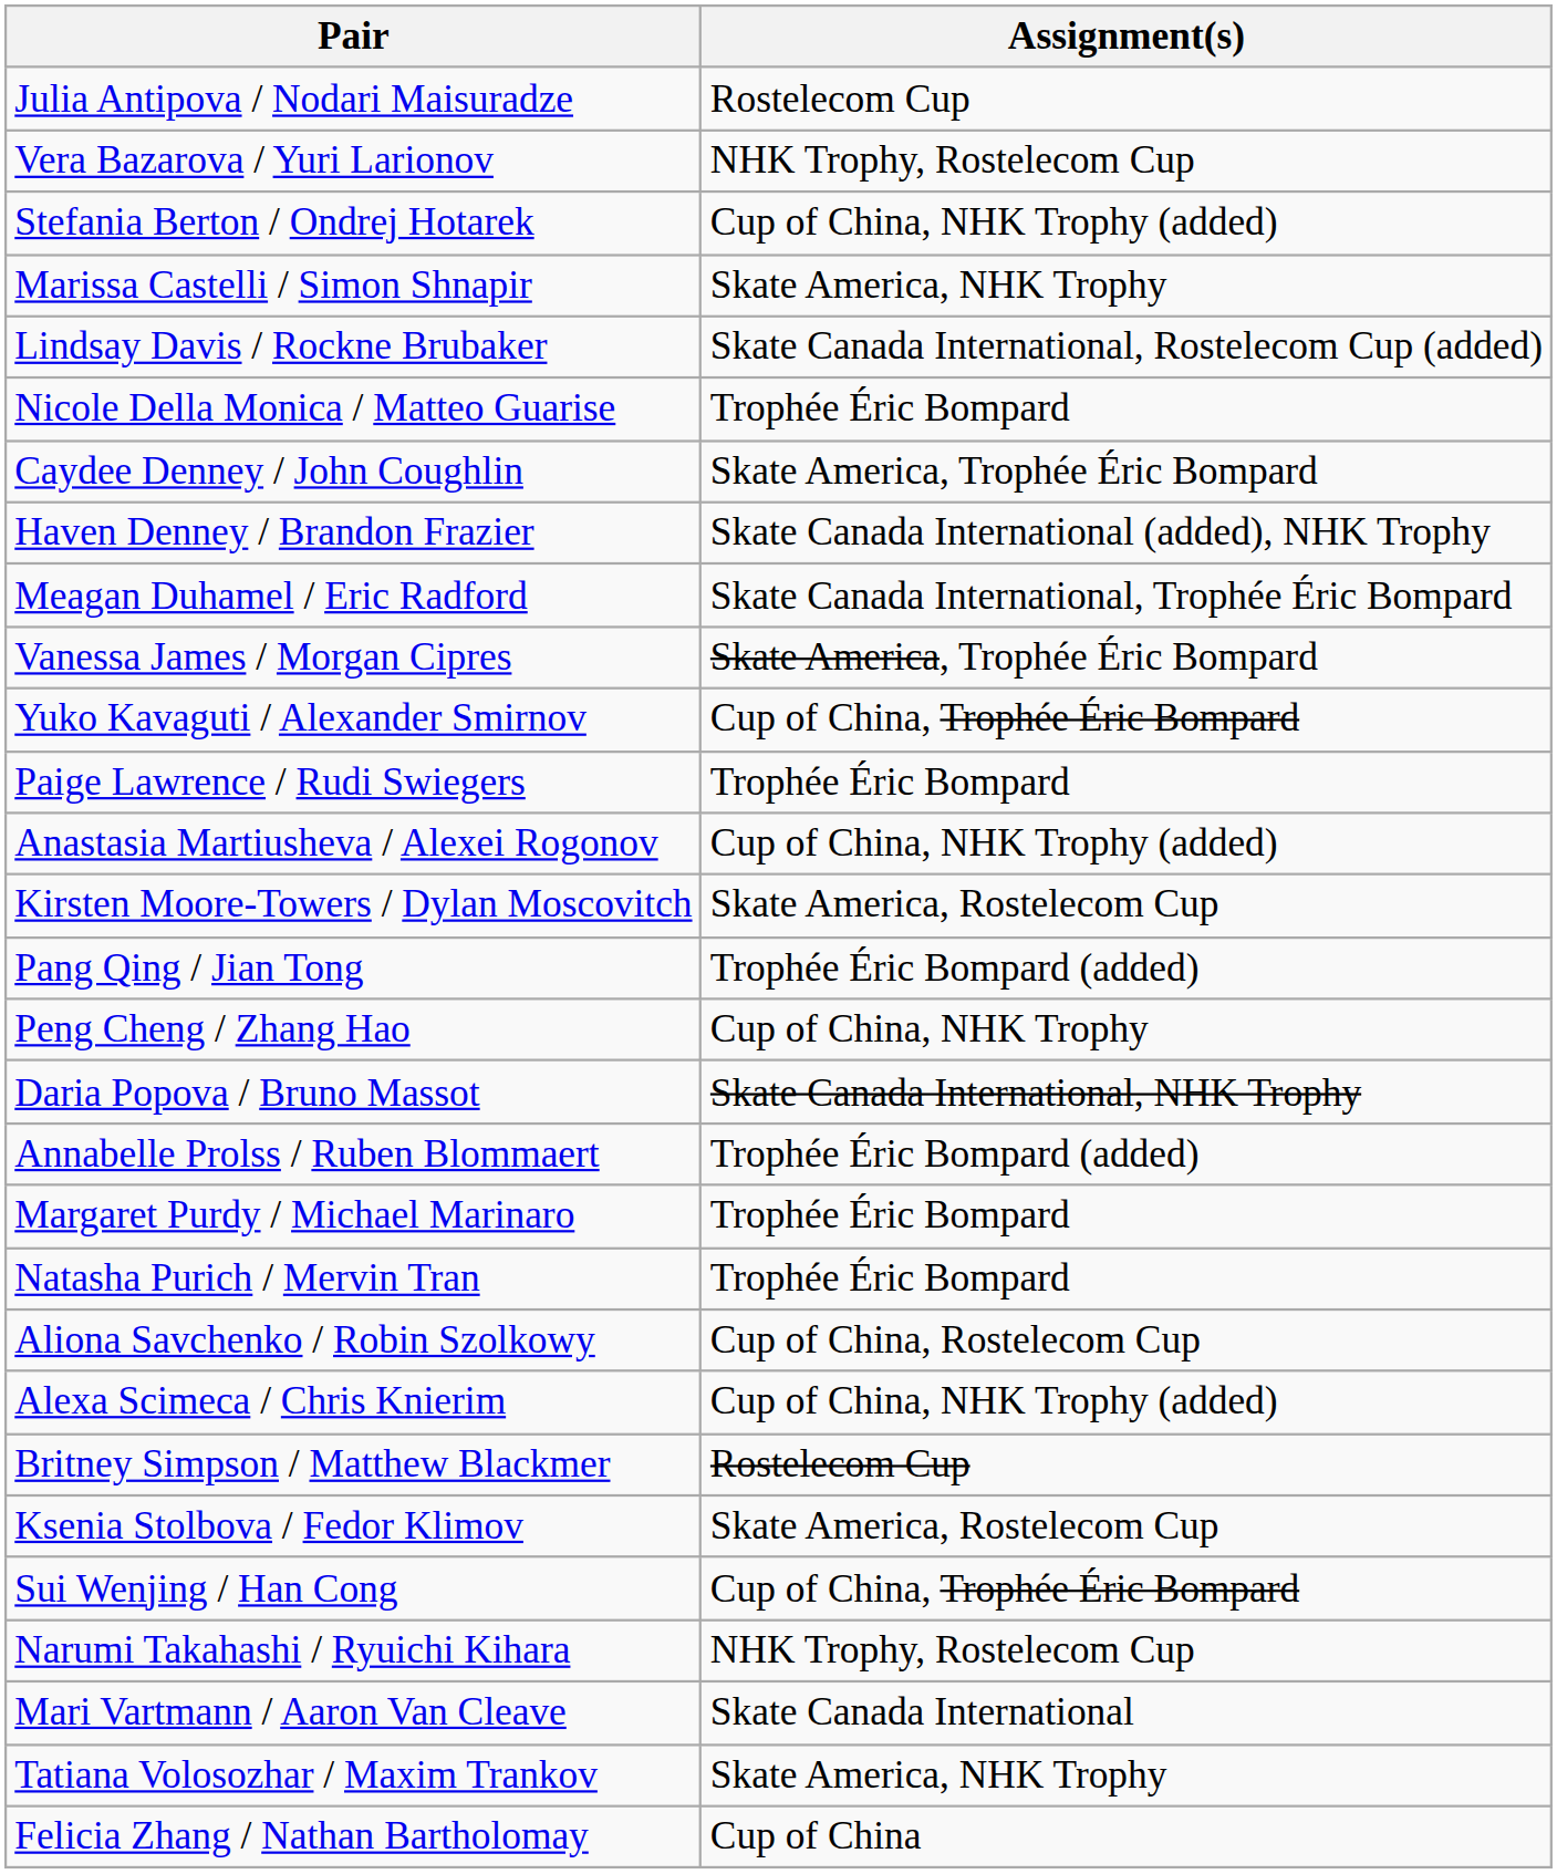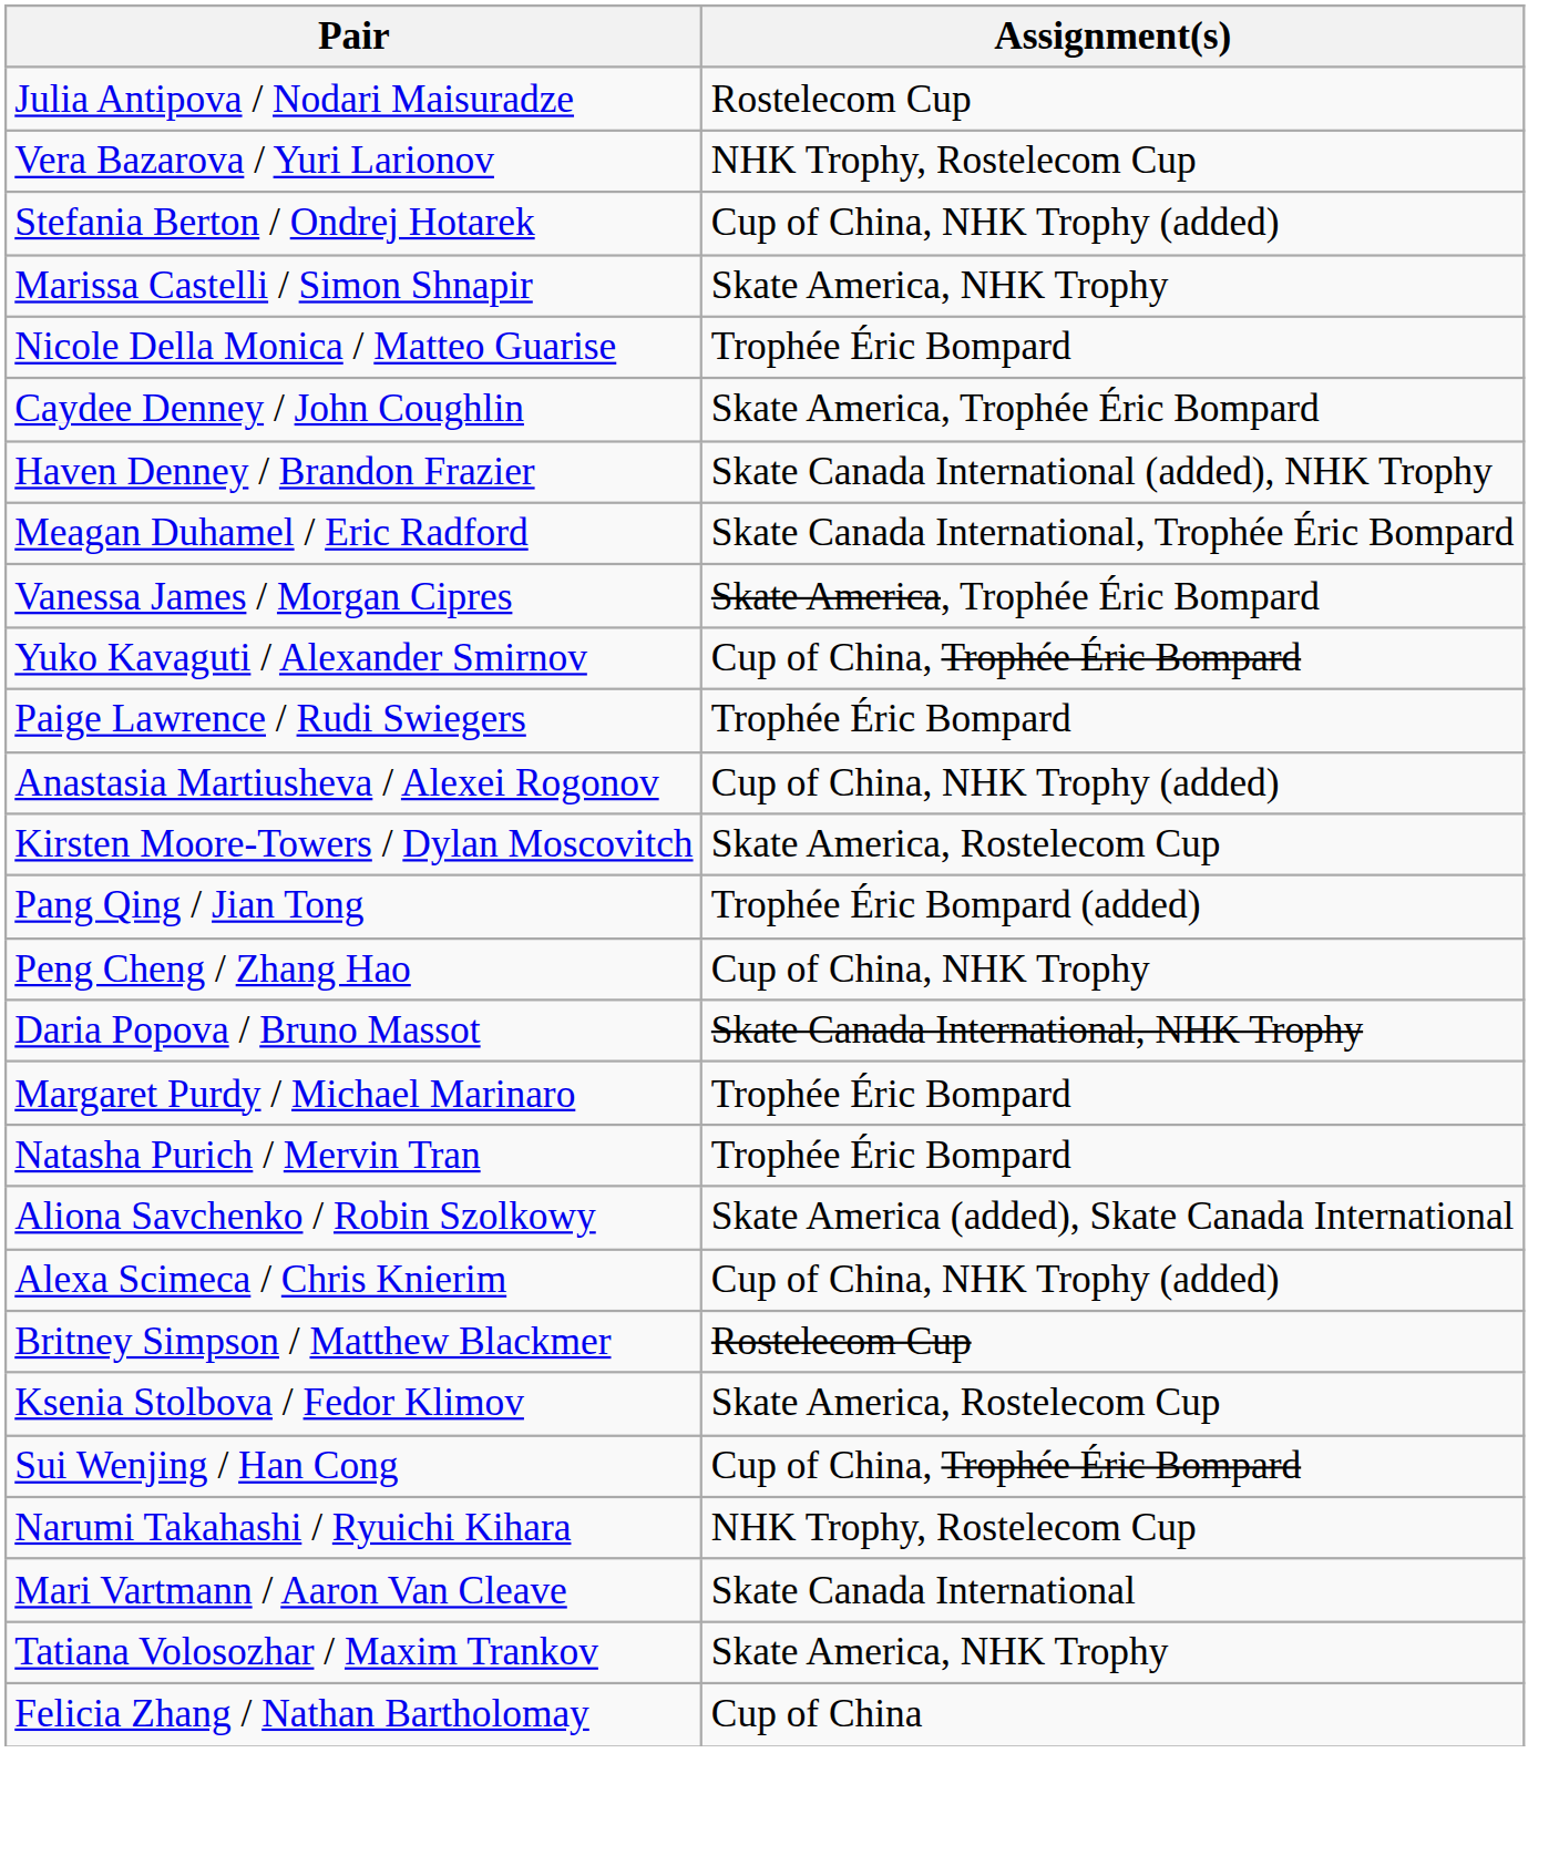- row: Lindsay Davis / Rockne Brubaker | Skate Canada International, Rostelecom Cup (added)
- row: Annabelle Prolss / Ruben Blommaert | Trophée Éric Bompard (added)
Aliona Savchenko / Robin Szolkowy | Assignment(s): Cup of China, Rostelecom Cup -> Skate America (added), Skate Canada International
